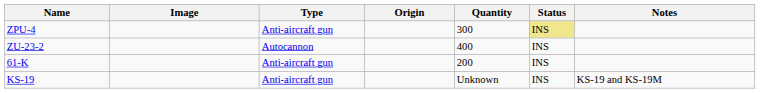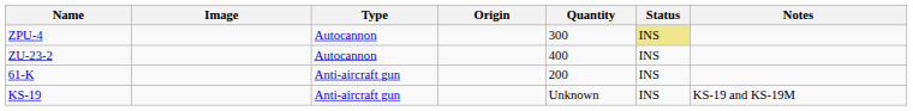ZPU-4 | Type: Anti-aircraft gun -> Autocannon
